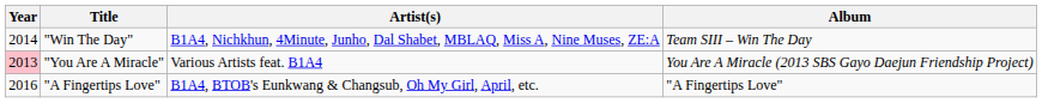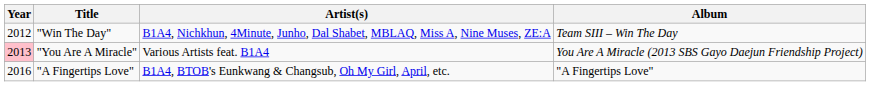"Win The Day" | Year: 2014 -> 2012
